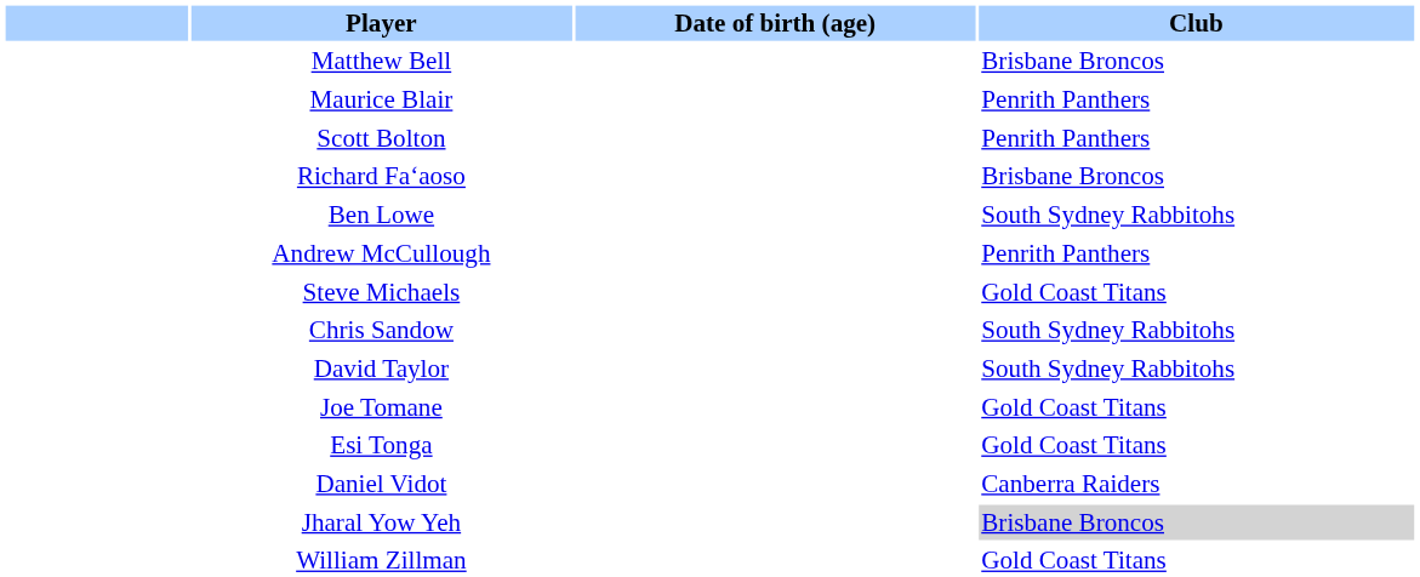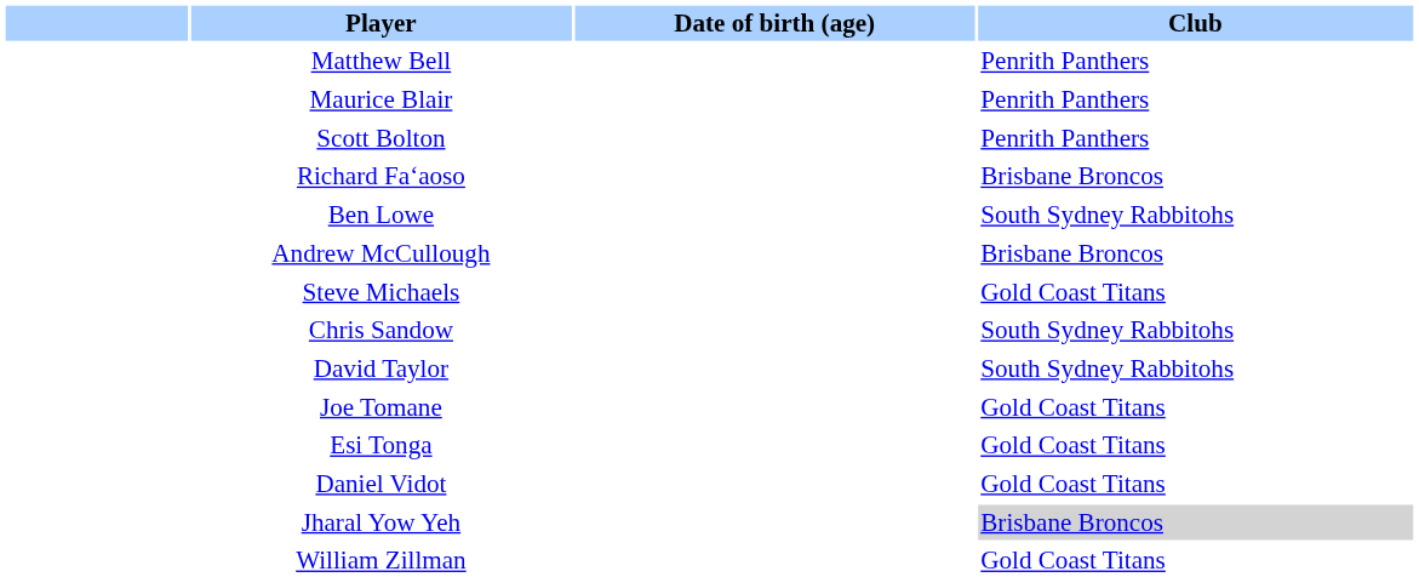Matthew Bell | Club: Brisbane Broncos -> Penrith Panthers
Andrew McCullough | Club: Penrith Panthers -> Brisbane Broncos
Daniel Vidot | Club: Canberra Raiders -> Gold Coast Titans
